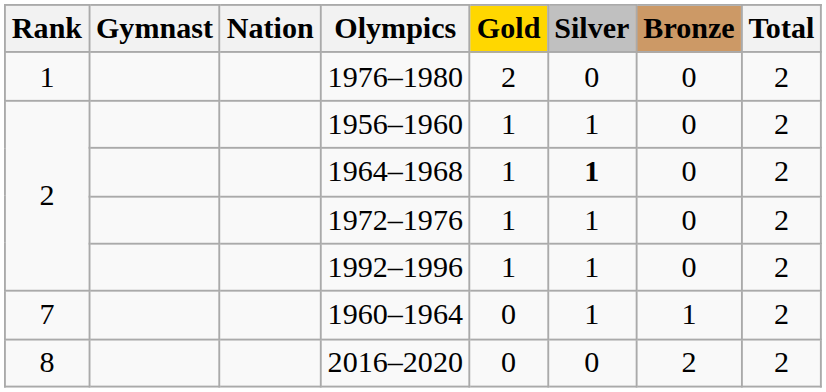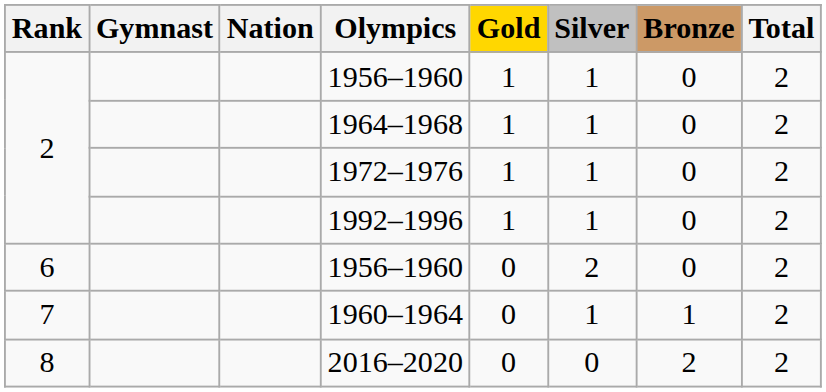- row: 1 | 1976–1980 | 2 | 0 | 0 | 2
1964–1968 | Silver: bold -> normal
+ row: 6 | 1956–1960 | 0 | 2 | 0 | 2
